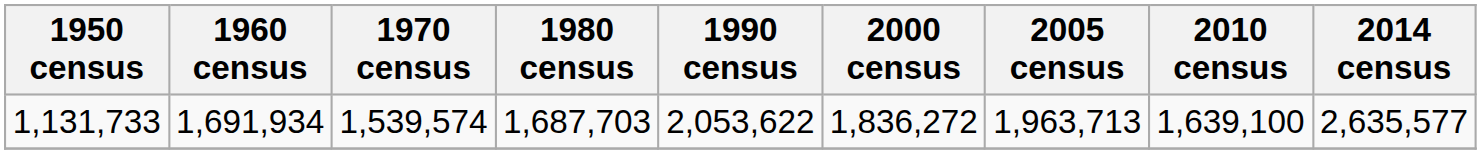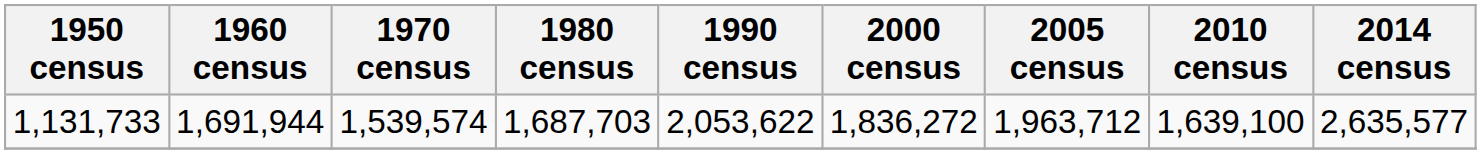1,131,733 | 1960 census: 1,691,934 -> 1,691,944
1,131,733 | 2005 census: 1,963,713 -> 1,963,712
